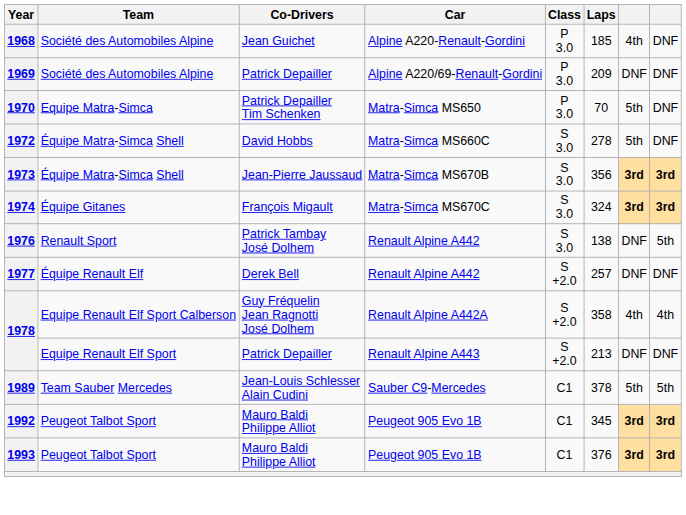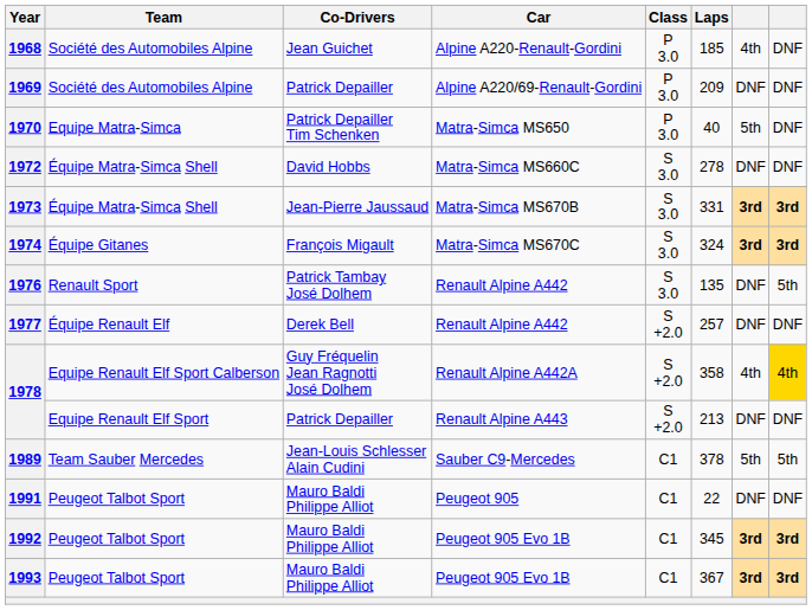1970 | Laps: 70 -> 40
1972 | column 7: 5th -> DNF
1973 | Laps: 356 -> 331
1976 | Laps: 138 -> 135
1978 / Renault Alpine A442A | column 8: no background -> gold background
+ row: 1991 | Peugeot Talbot Sport | Mauro Baldi Philippe Alliot | Peugeot 905 | C1 | 22 | DNF | DNF
1993 | Laps: 376 -> 367
